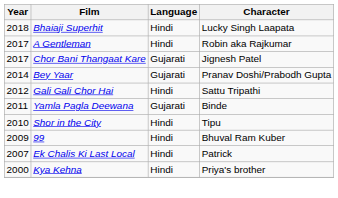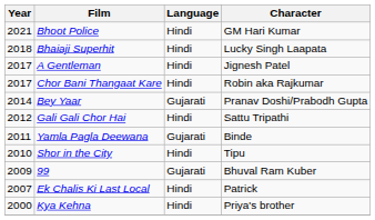+ row: 2021 | Bhoot Police | Hindi | GM Hari Kumar
A Gentleman | Character: Robin aka Rajkumar -> Jignesh Patel
Chor Bani Thangaat Kare | Language: Gujarati -> Hindi
Chor Bani Thangaat Kare | Character: Jignesh Patel -> Robin aka Rajkumar
99 | Language: Hindi -> Gujarati
